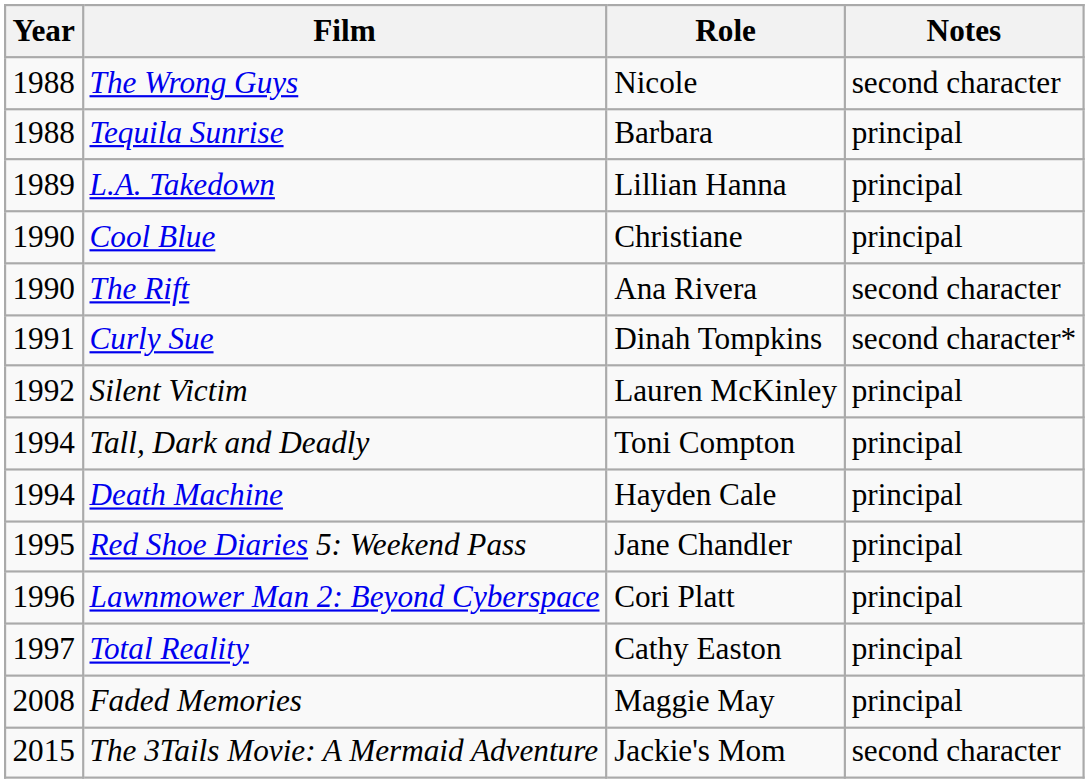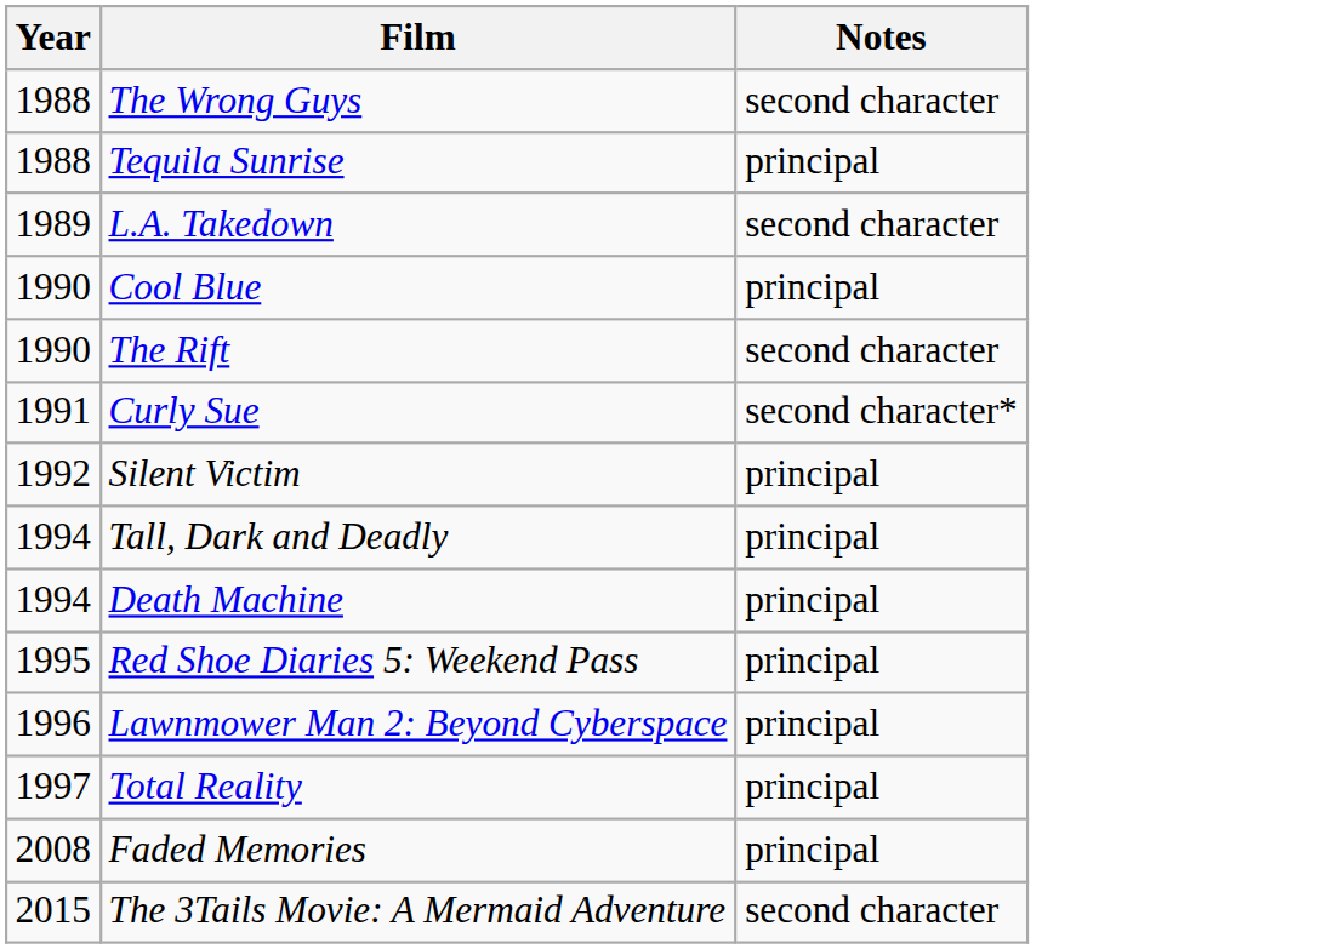- column: Role | Nicole | Barbara | Lillian Hanna | Christiane | Ana Rivera | Dinah Tompkins | Lauren McKinley | Toni Compton | Hayden Cale | Jane Chandler | Cori Platt | Cathy Easton | Maggie May | Jackie's Mom
L.A. Takedown | Notes: principal -> second character
